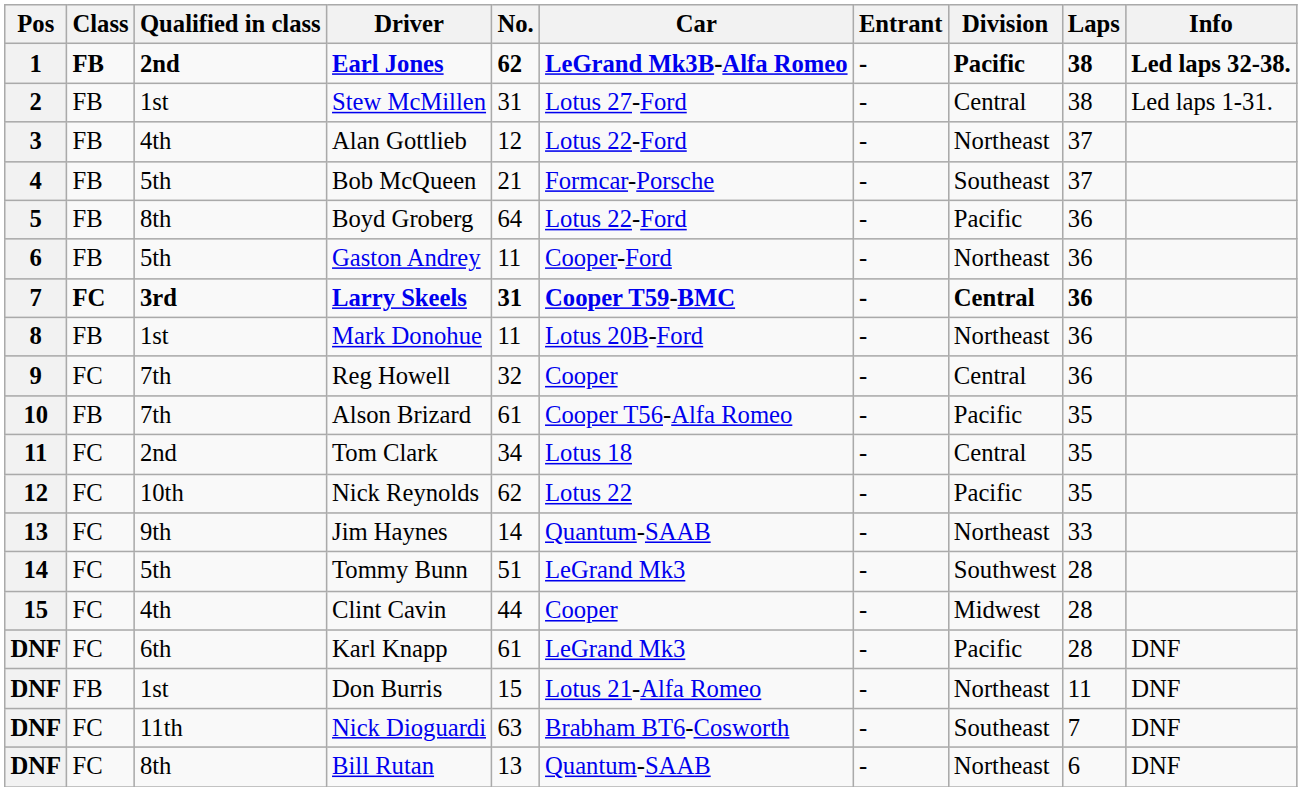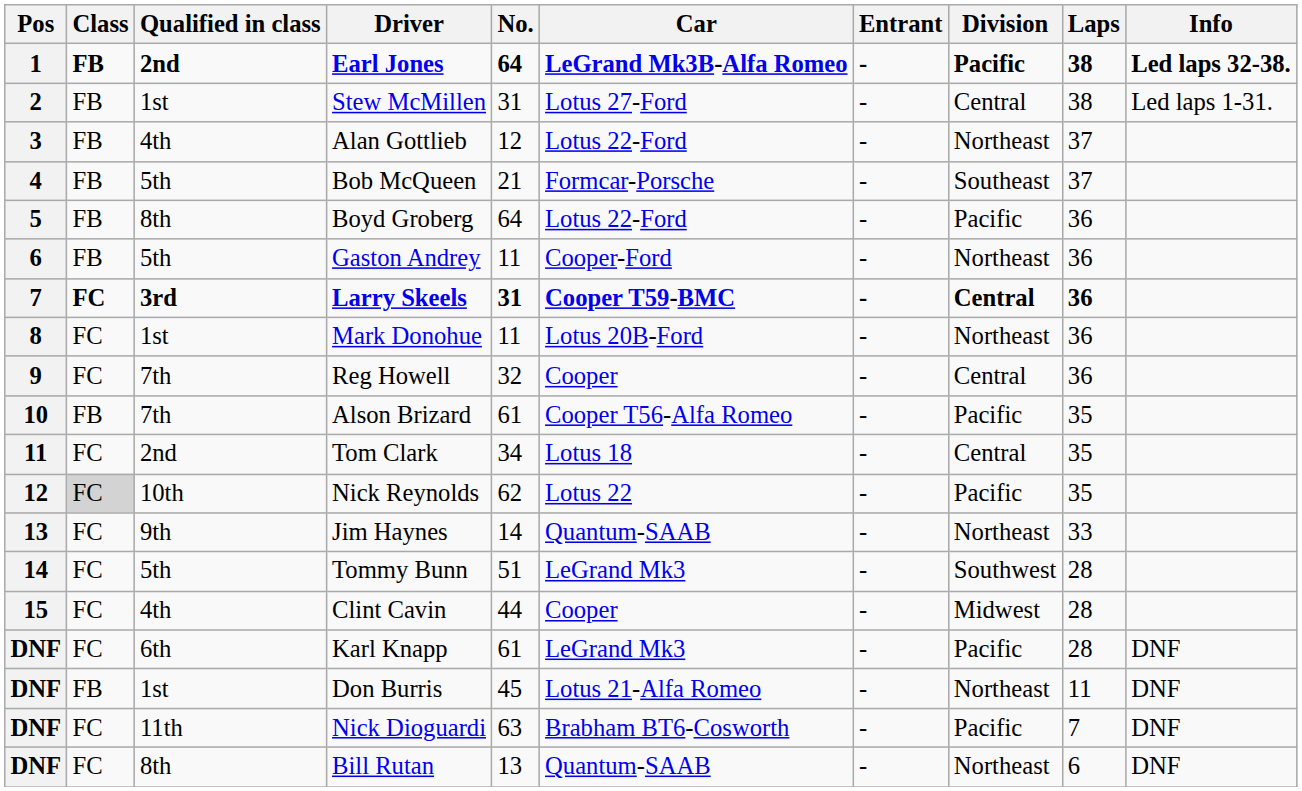Earl Jones | No.: 62 -> 64
Mark Donohue | Class: FB -> FC
Nick Reynolds | Class: no background -> lightgrey background
Don Burris | No.: 15 -> 45
Nick Dioguardi | Division: Southeast -> Pacific
